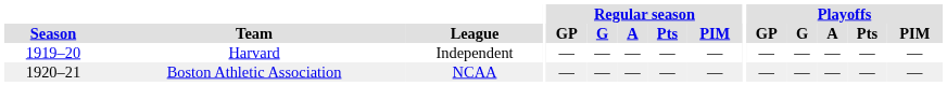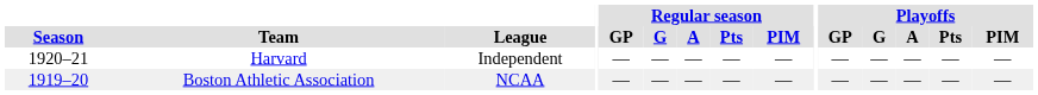Harvard | Season: 1919–20 -> 1920–21
Boston Athletic Association | Season: 1920–21 -> 1919–20
